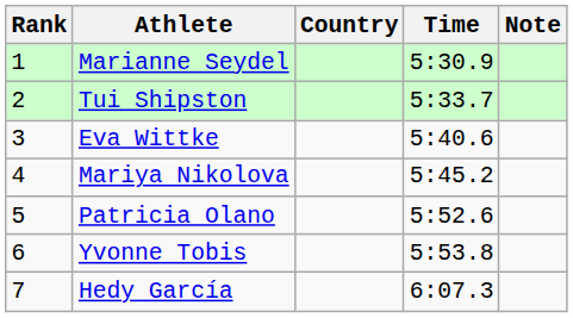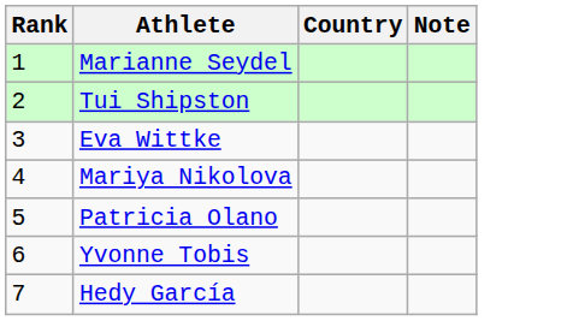- column: Time | 5:30.9 | 5:33.7 | 5:40.6 | 5:45.2 | 5:52.6 | 5:53.8 | 6:07.3
